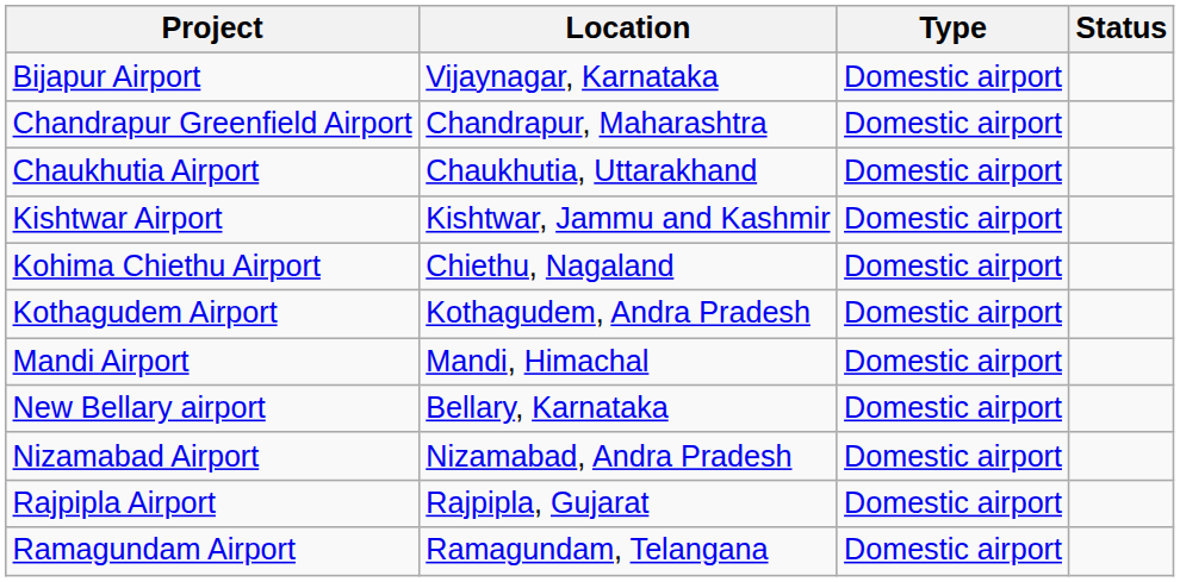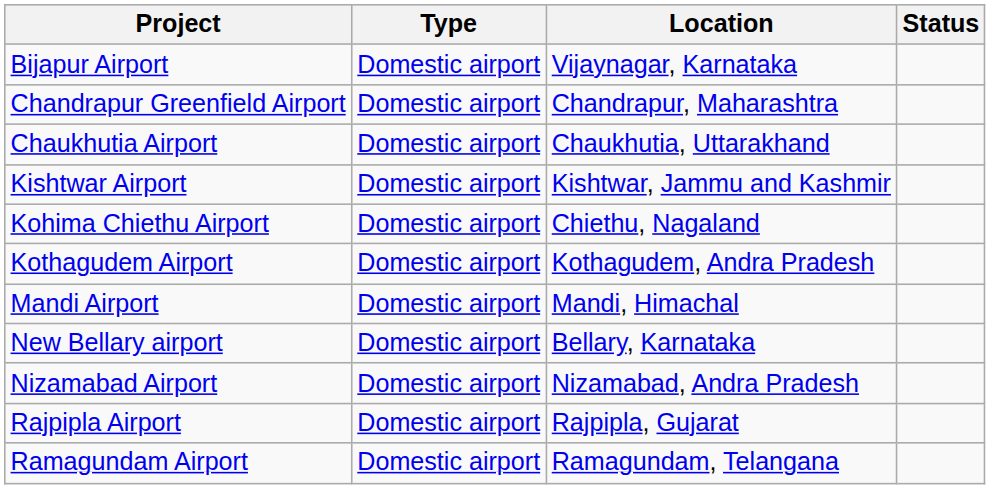columns swapped: Type <-> Location
